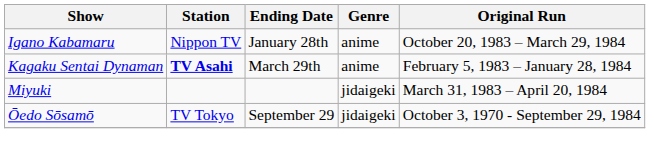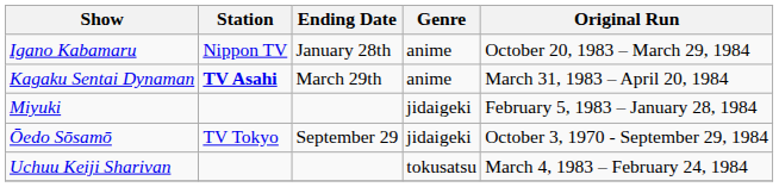Kagaku Sentai Dynaman | Original Run: February 5, 1983 – January 28, 1984 -> March 31, 1983 – April 20, 1984
Miyuki | Original Run: March 31, 1983 – April 20, 1984 -> February 5, 1983 – January 28, 1984
+ row: Uchuu Keiji Sharivan | tokusatsu | March 4, 1983 – February 24, 1984
